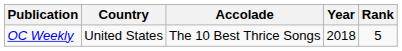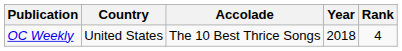OC Weekly | Rank: 5 -> 4
